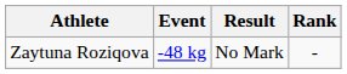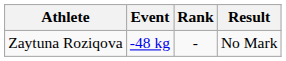columns swapped: Result <-> Rank
